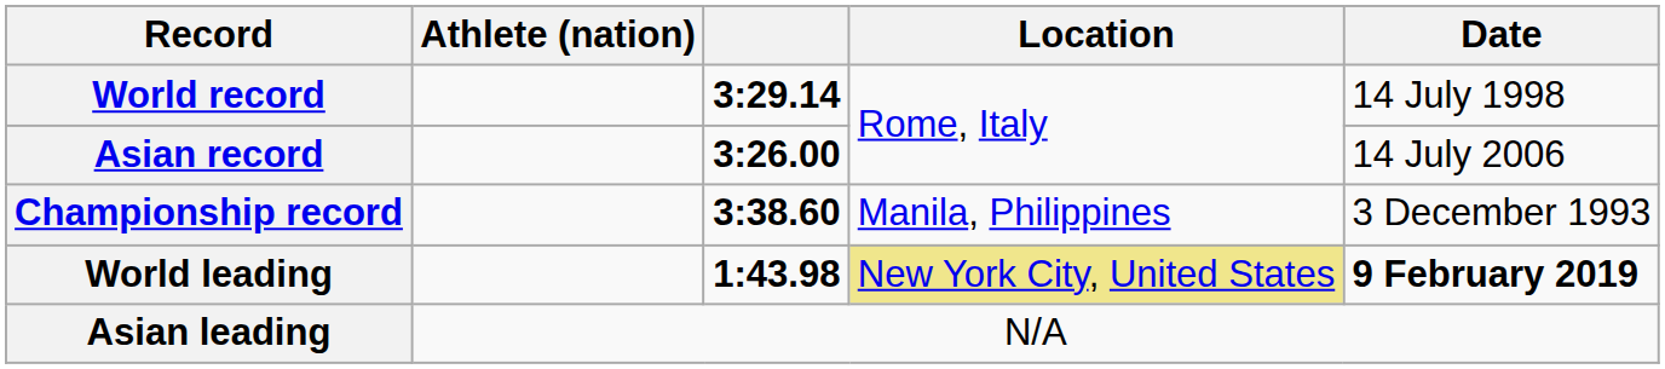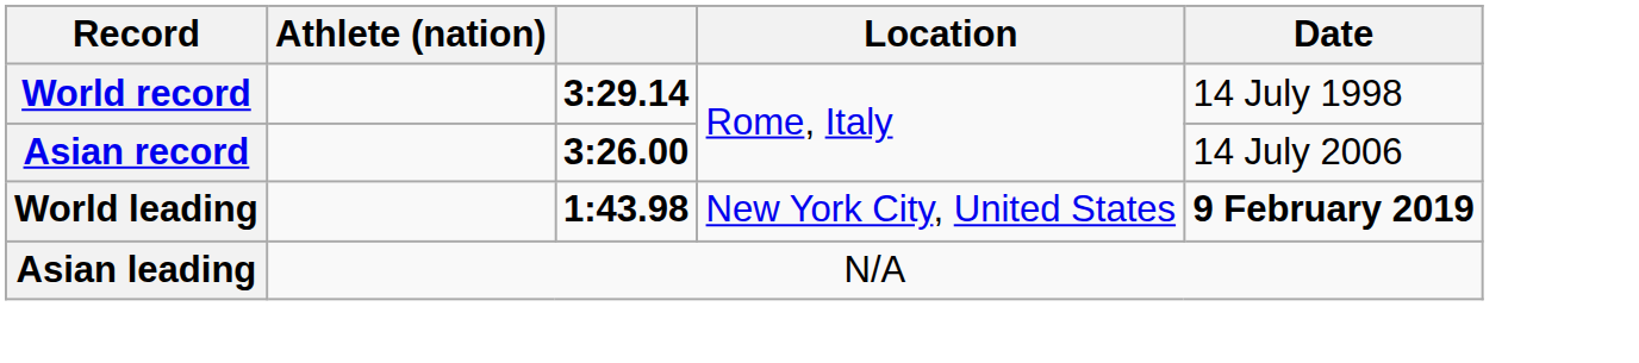- row: Championship record | 3:38.60 | Manila, Philippines | 3 December 1993
World leading | Location: khaki background -> no background
